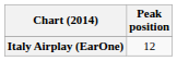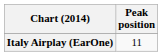Italy Airplay (EarOne) | Peak position: 12 -> 11
